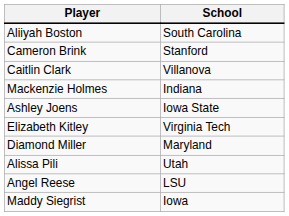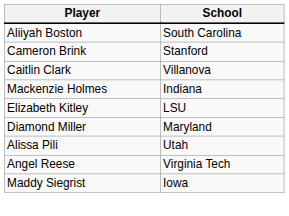- row: Ashley Joens | Iowa State
Elizabeth Kitley | School: Virginia Tech -> LSU
Angel Reese | School: LSU -> Virginia Tech
